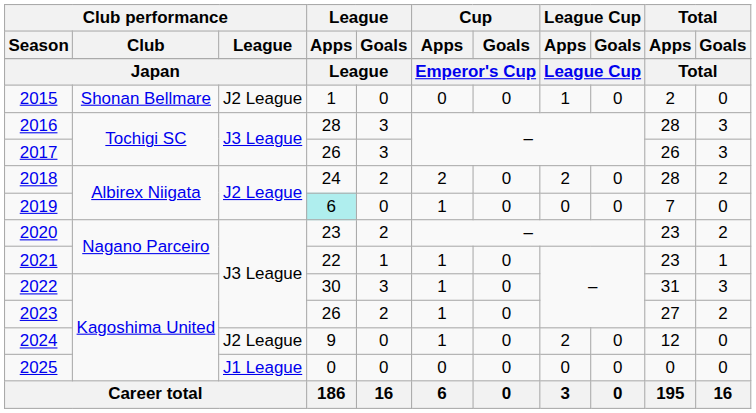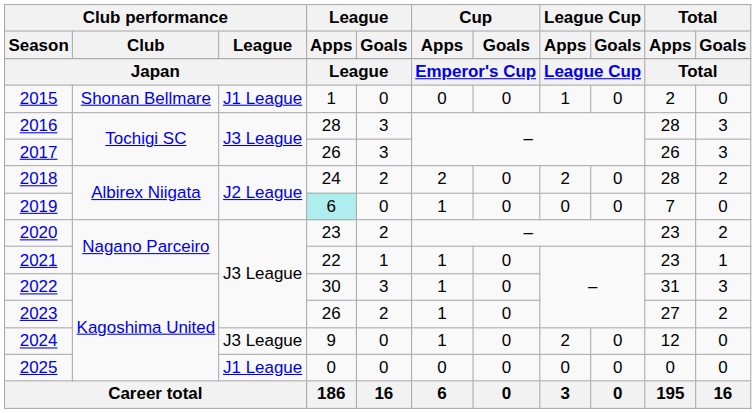2015 | Club performance / League: J2 League -> J1 League
2024 | Club performance / League: J2 League -> J3 League
